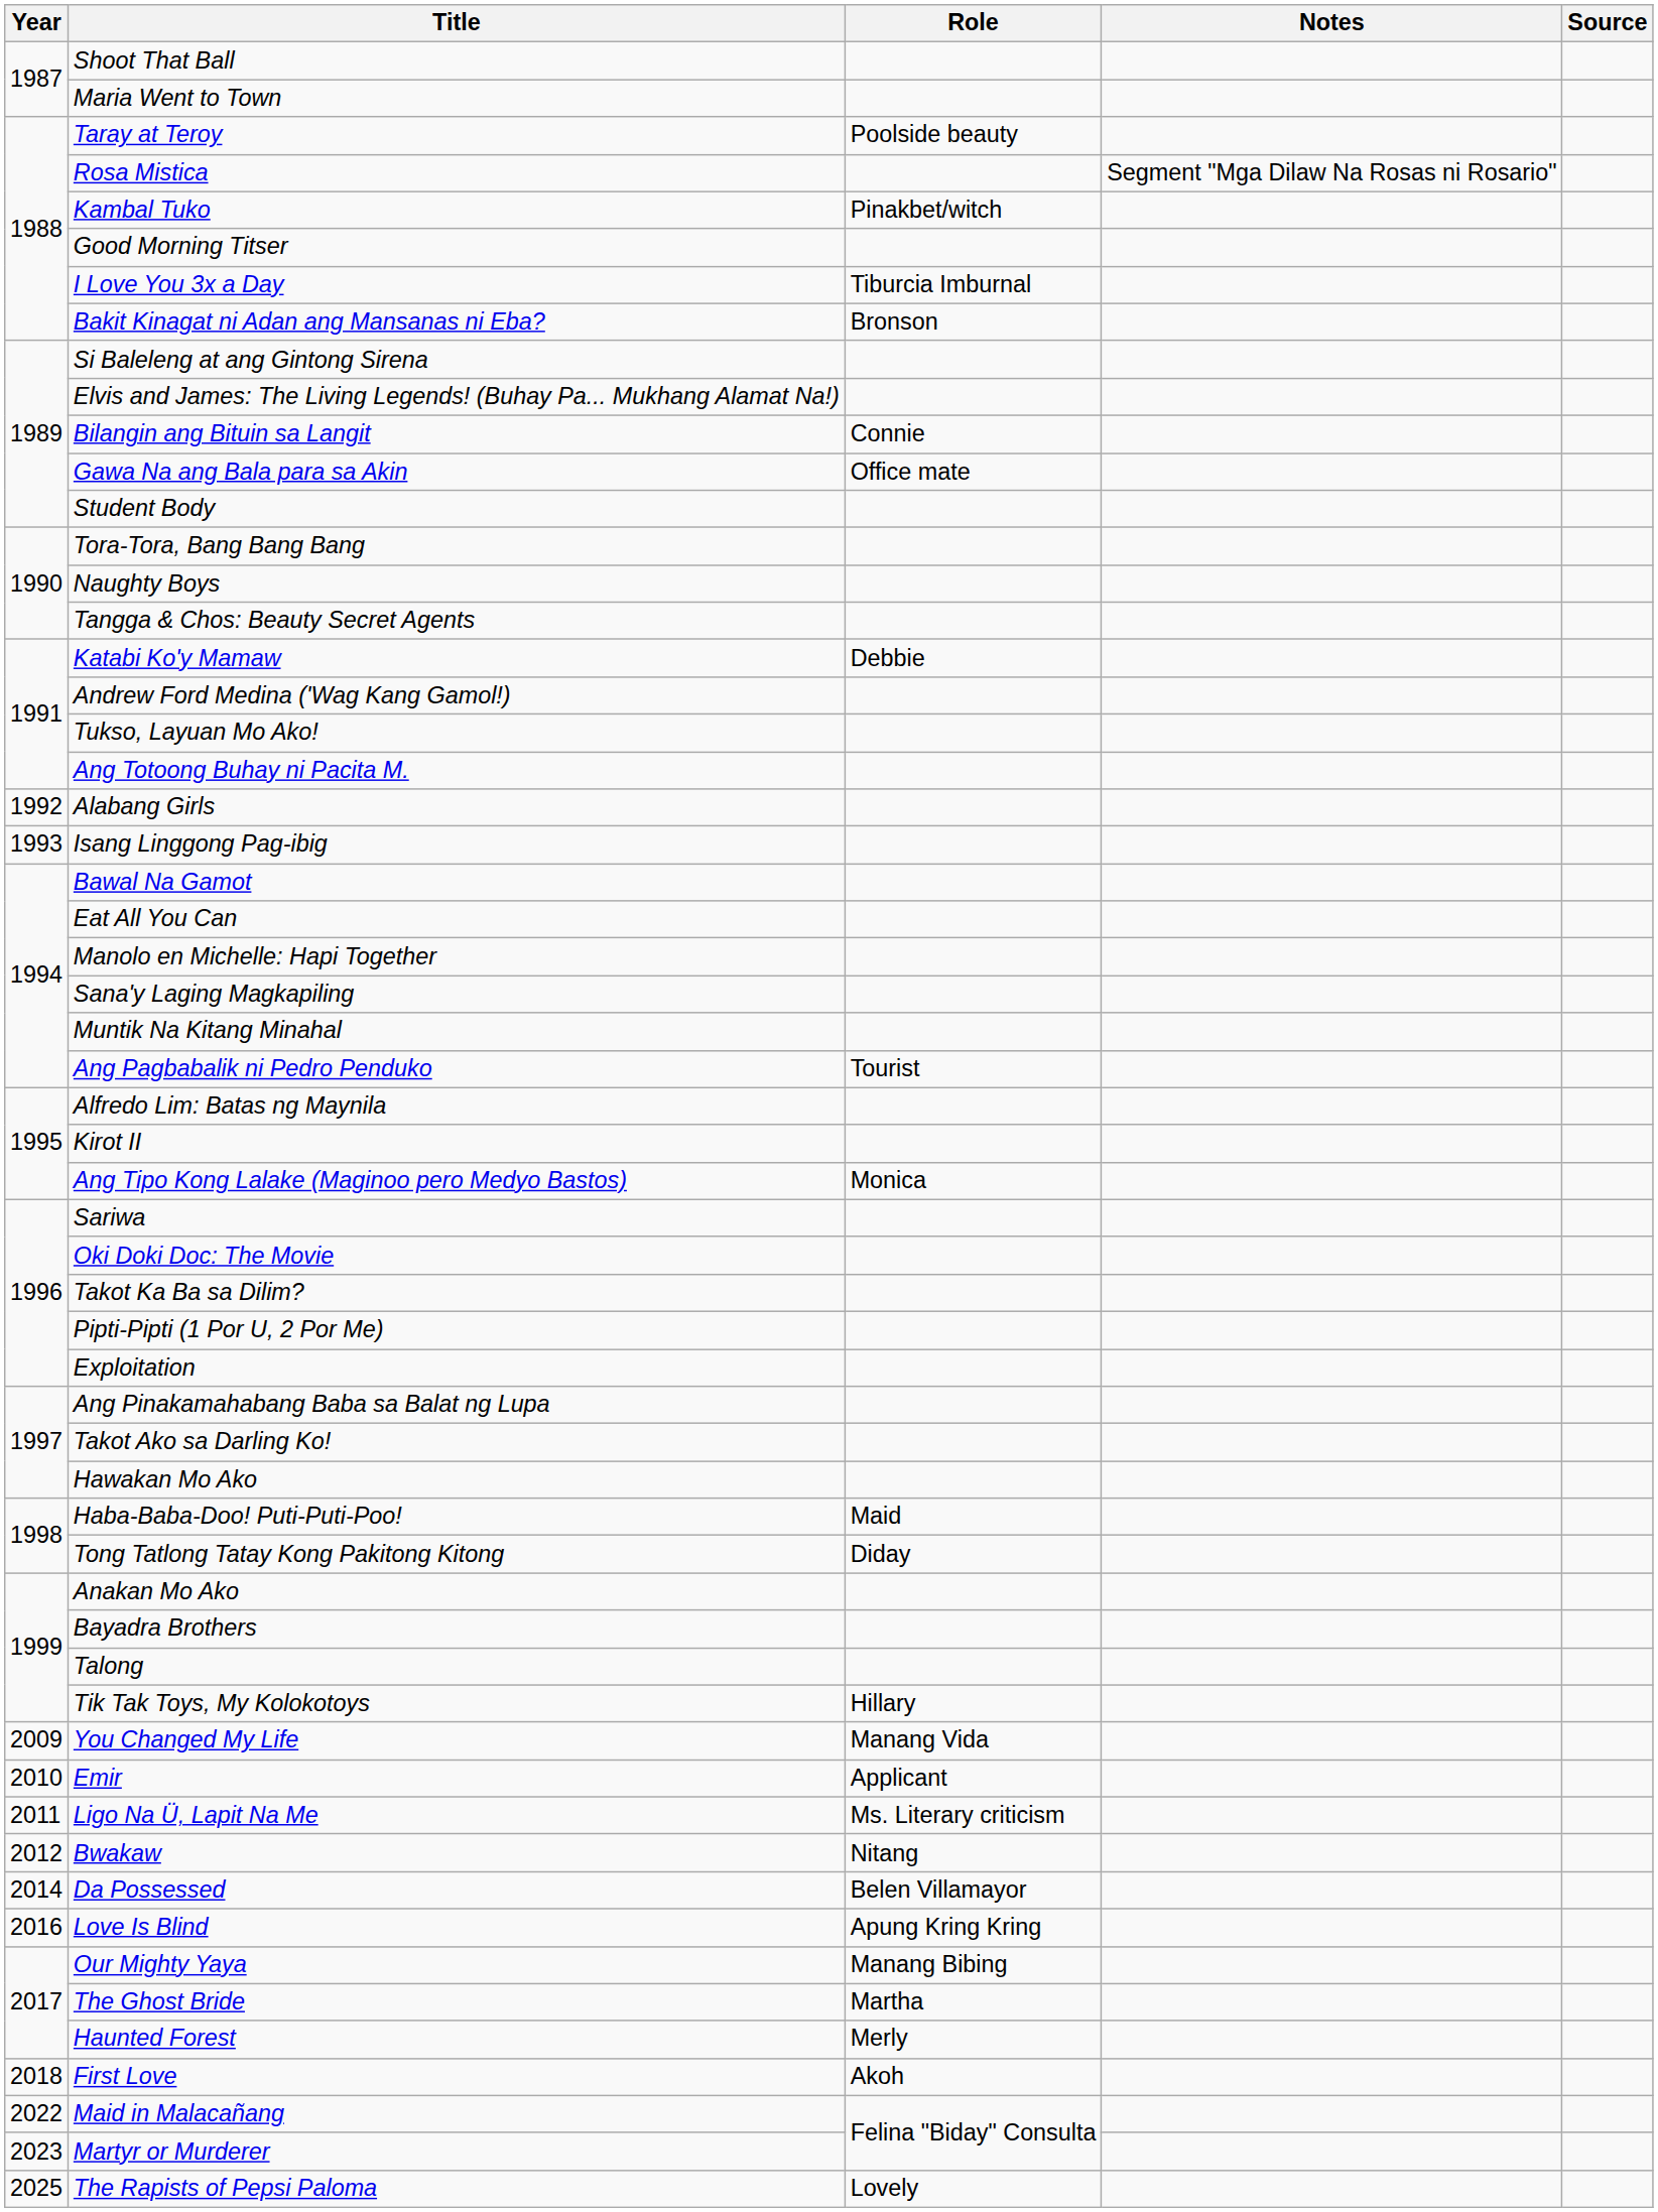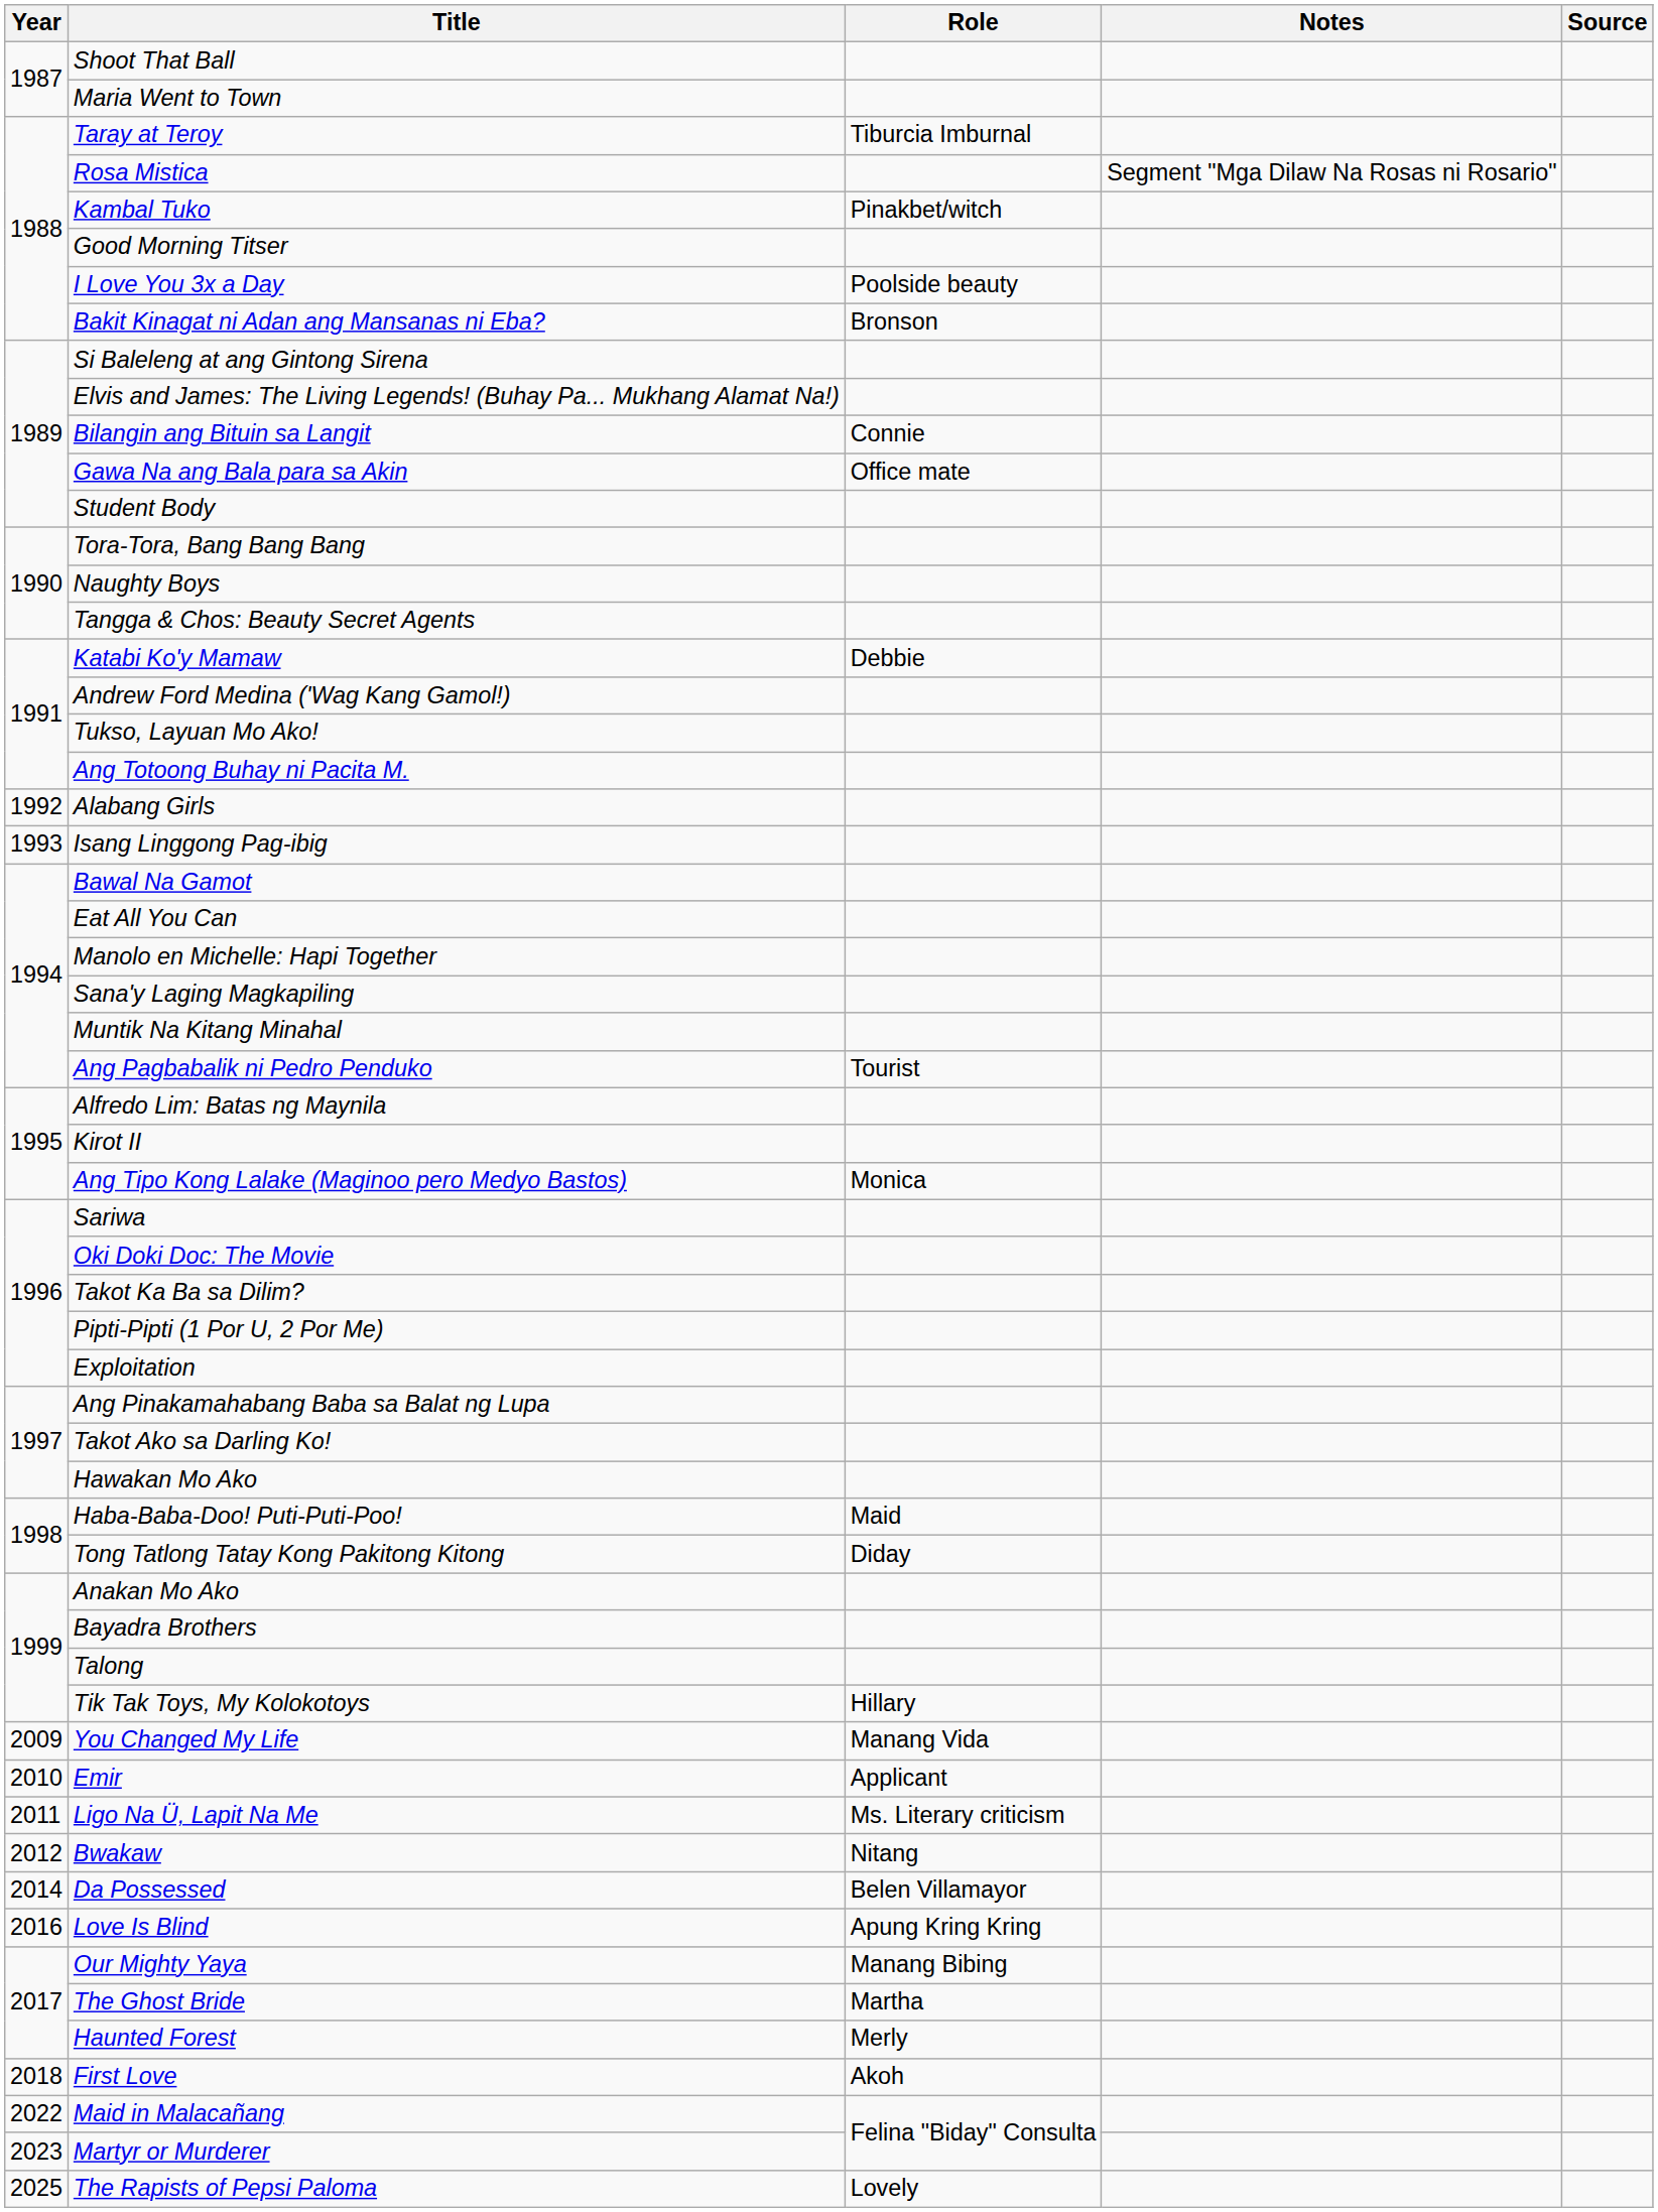Taray at Teroy | Role: Poolside beauty -> Tiburcia Imburnal
I Love You 3x a Day | Role: Tiburcia Imburnal -> Poolside beauty
